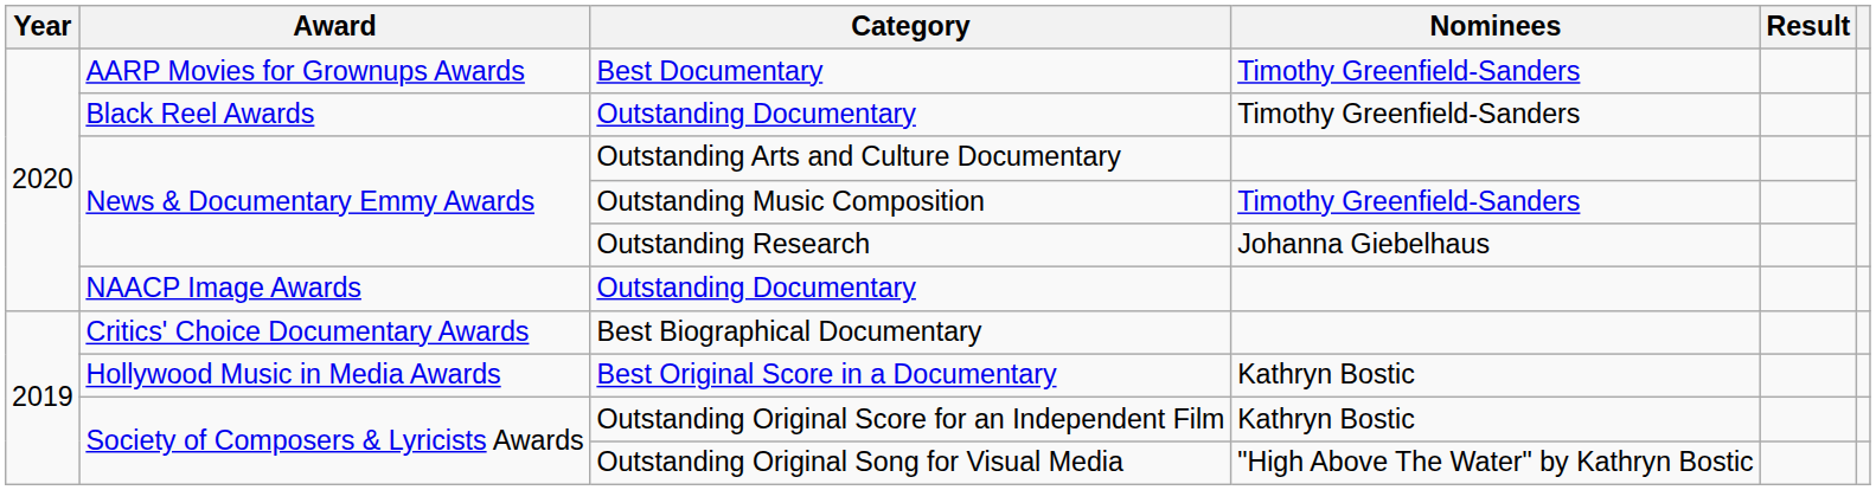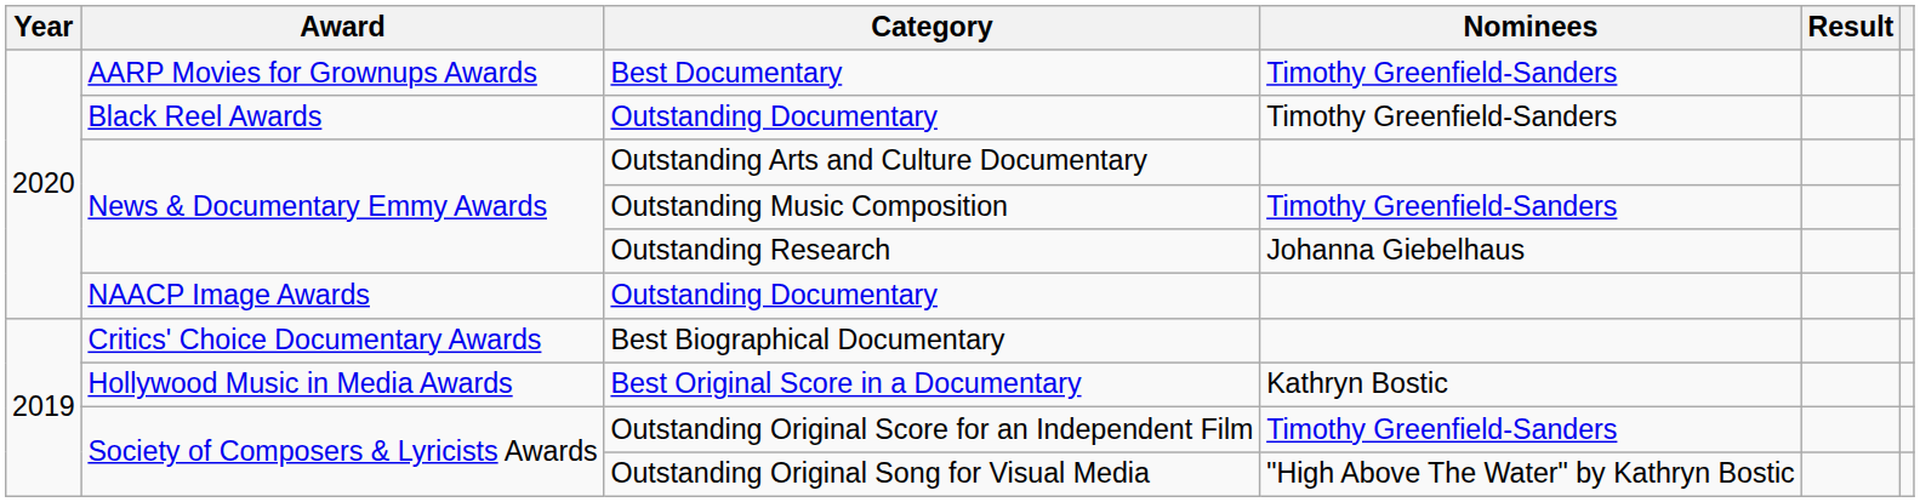Outstanding Original Score for an Independent Film | Nominees: Kathryn Bostic -> Timothy Greenfield-Sanders
